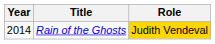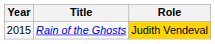Rain of the Ghosts | Year: 2014 -> 2015
